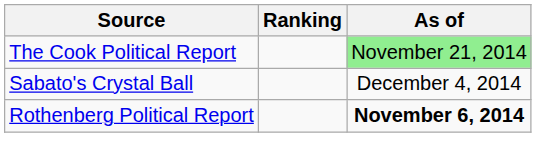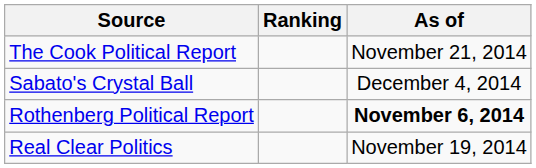The Cook Political Report | As of: lightgreen background -> no background
+ row: Real Clear Politics | November 19, 2014
